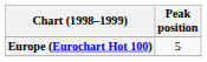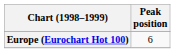Europe (Eurochart Hot 100) | Peak position: 5 -> 6
